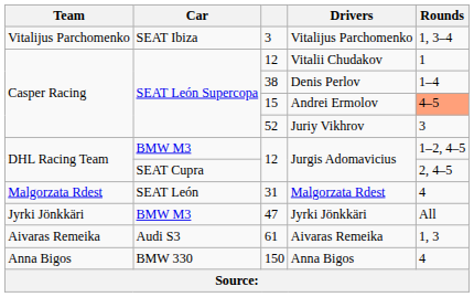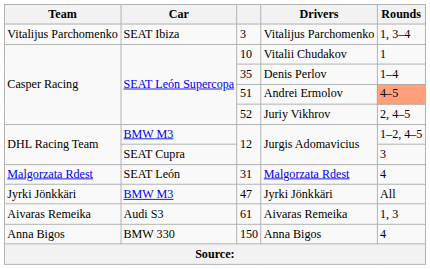Vitalii Chudakov | column 3: 12 -> 10
Denis Perlov | column 3: 38 -> 35
Andrei Ermolov | column 3: 15 -> 51
Juriy Vikhrov | Rounds: 3 -> 2, 4–5
SEAT Cupra / Jurgis Adomavicius | Rounds: 2, 4–5 -> 3
